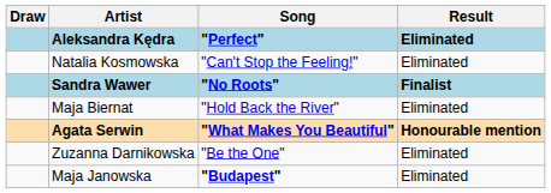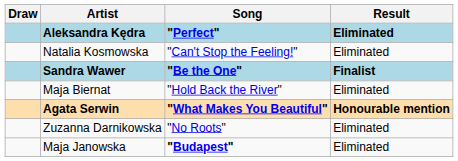Sandra Wawer | Song: "No Roots" -> "Be the One"
Zuzanna Darnikowska | Song: "Be the One" -> "No Roots"
